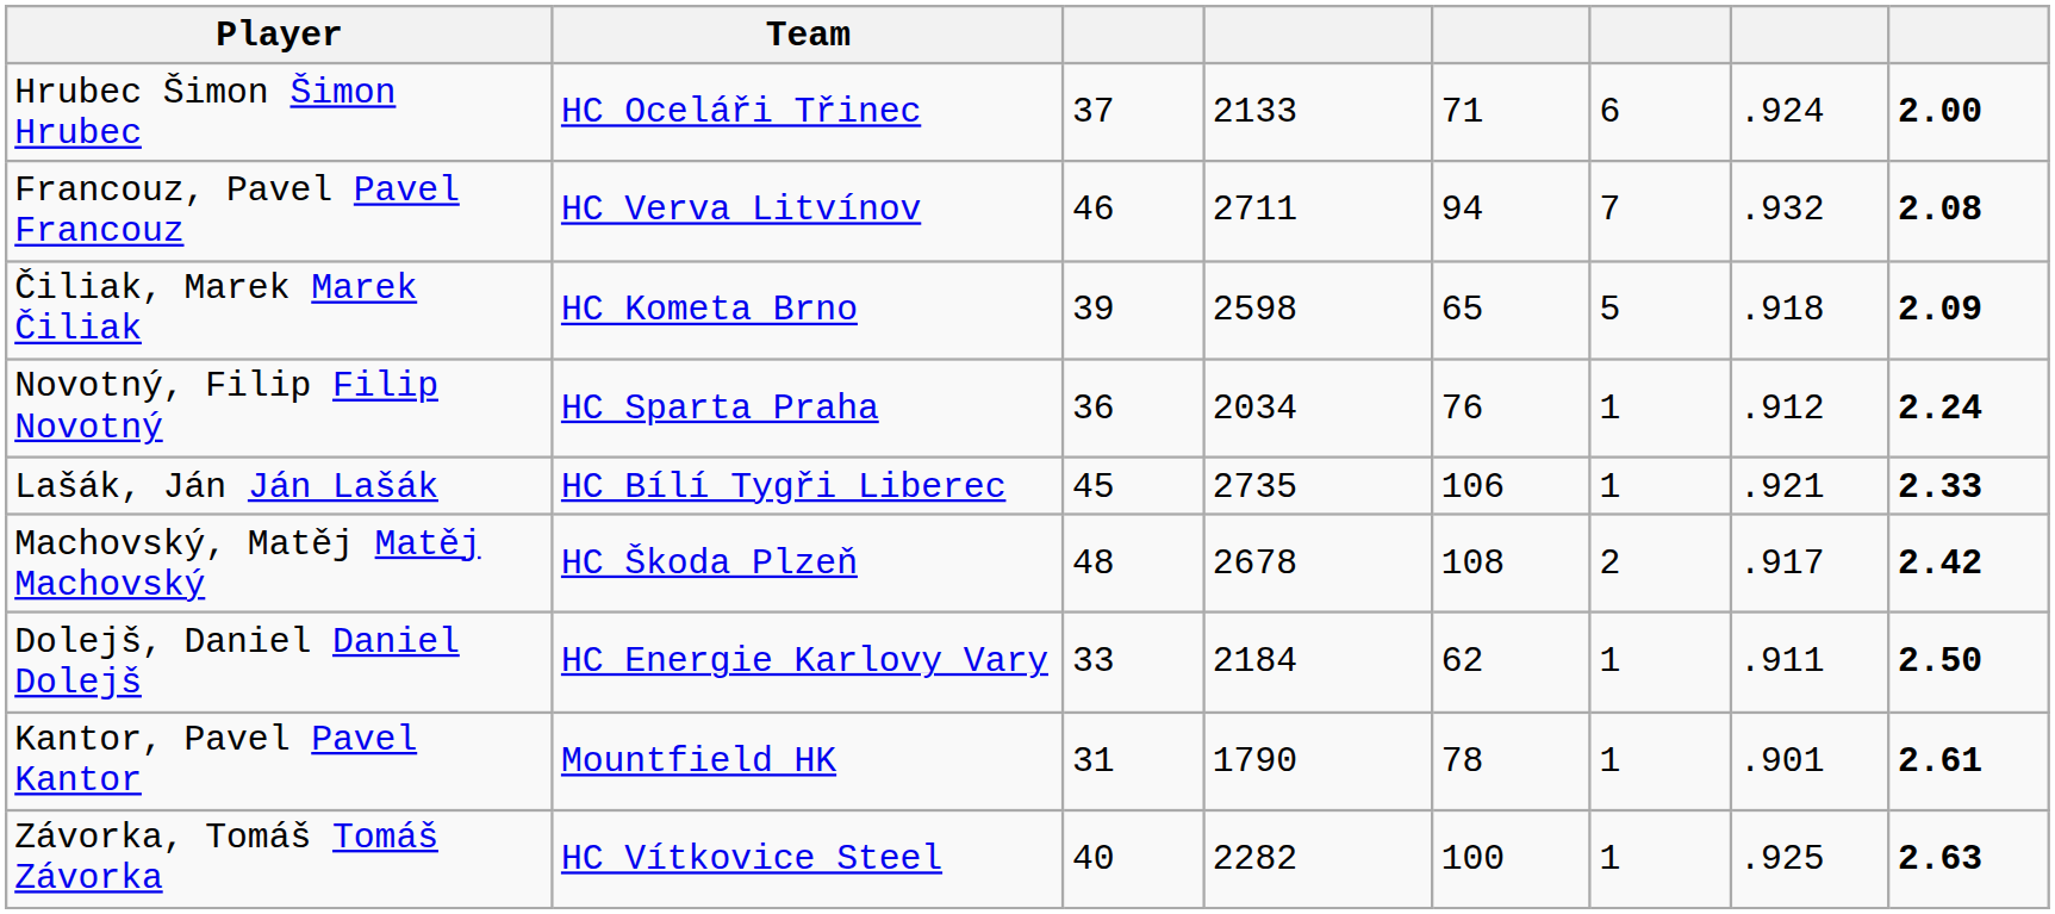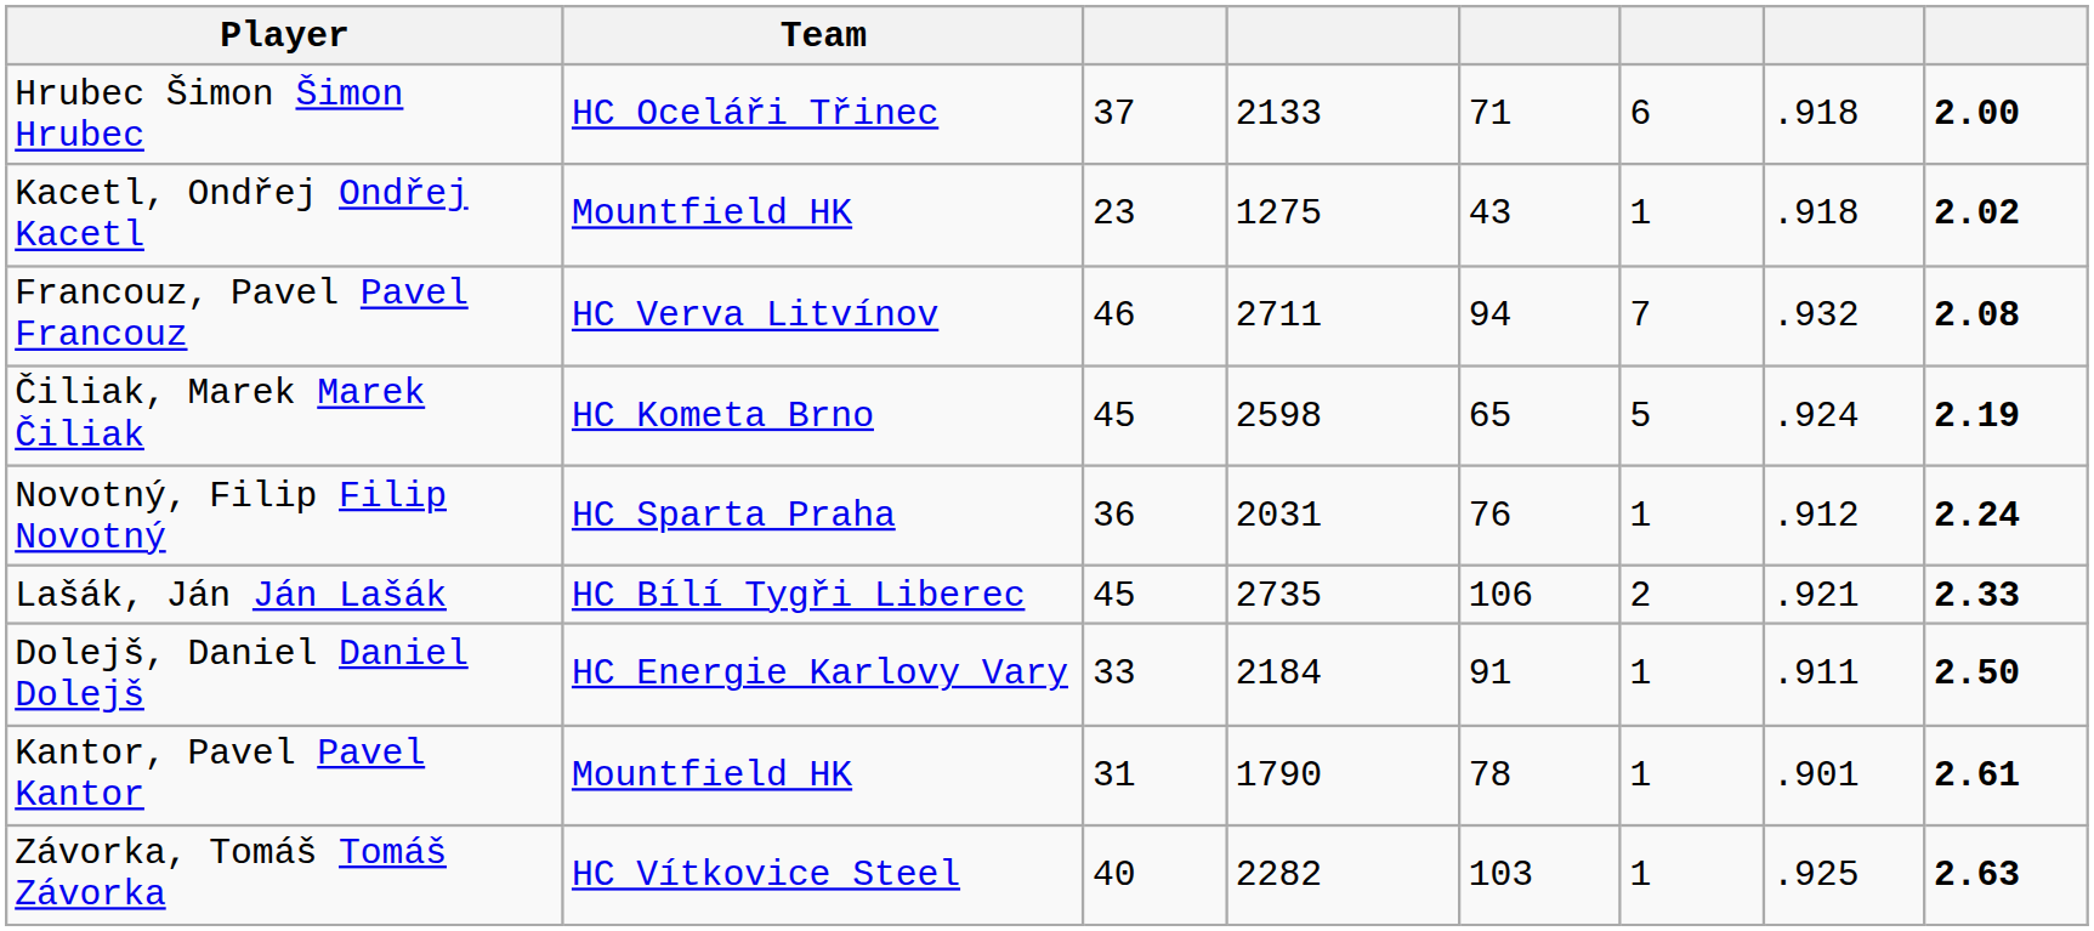Hrubec Šimon Šimon Hrubec | column 7: .924 -> .918
+ row: Kacetl, Ondřej Ondřej Kacetl | Mountfield HK | 23 | 1275 | 43 | 1 | .918 | 2.02
Čiliak, Marek Marek Čiliak | column 3: 39 -> 45
Čiliak, Marek Marek Čiliak | column 7: .918 -> .924
Čiliak, Marek Marek Čiliak | column 8: 2.09 -> 2.19
Novotný, Filip Filip Novotný | column 4: 2034 -> 2031
Lašák, Ján Ján Lašák | column 6: 1 -> 2
- row: Machovský, Matěj Matěj Machovský | HC Škoda Plzeň | 48 | 2678 | 108 | 2 | .917 | 2.42
Dolejš, Daniel Daniel Dolejš | column 5: 62 -> 91
Závorka, Tomáš Tomáš Závorka | column 5: 100 -> 103
